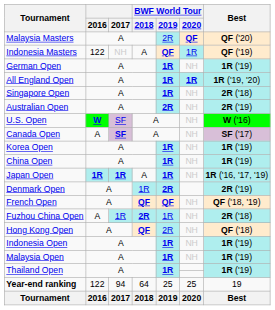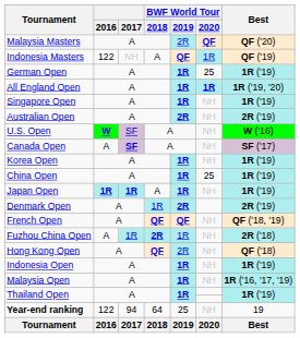German Open | BWF World Tour / 2020: NH -> 25
Singapore Open | Best: 2R ('18) -> 1R ('19)
China Open | BWF World Tour / 2020: NH -> 25
Japan Open | Best: 1R ('16, '17, '19) -> 1R ('19)
Malaysia Open | Best: 1R ('19) -> 1R ('16, '17, '19)
Year-end ranking | BWF World Tour / 2020: 25 -> NH
